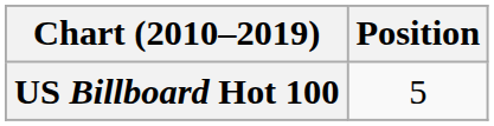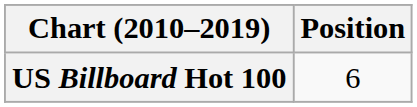US Billboard Hot 100 | Position: 5 -> 6
